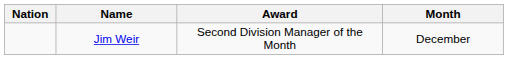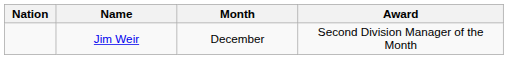columns swapped: Award <-> Month
